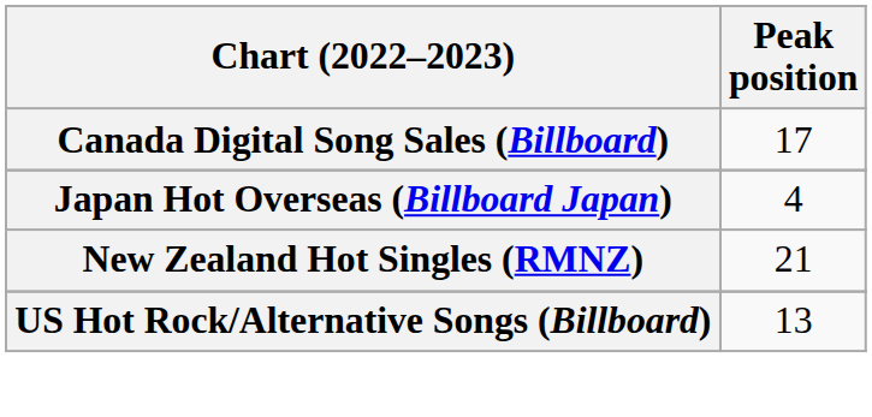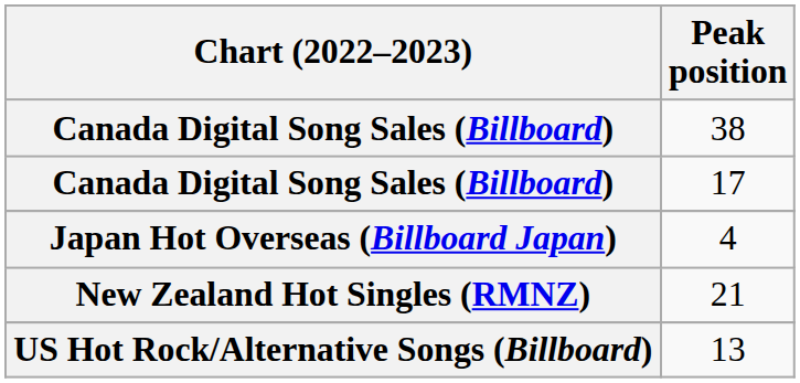+ row: Canada Digital Song Sales (Billboard) | 38
